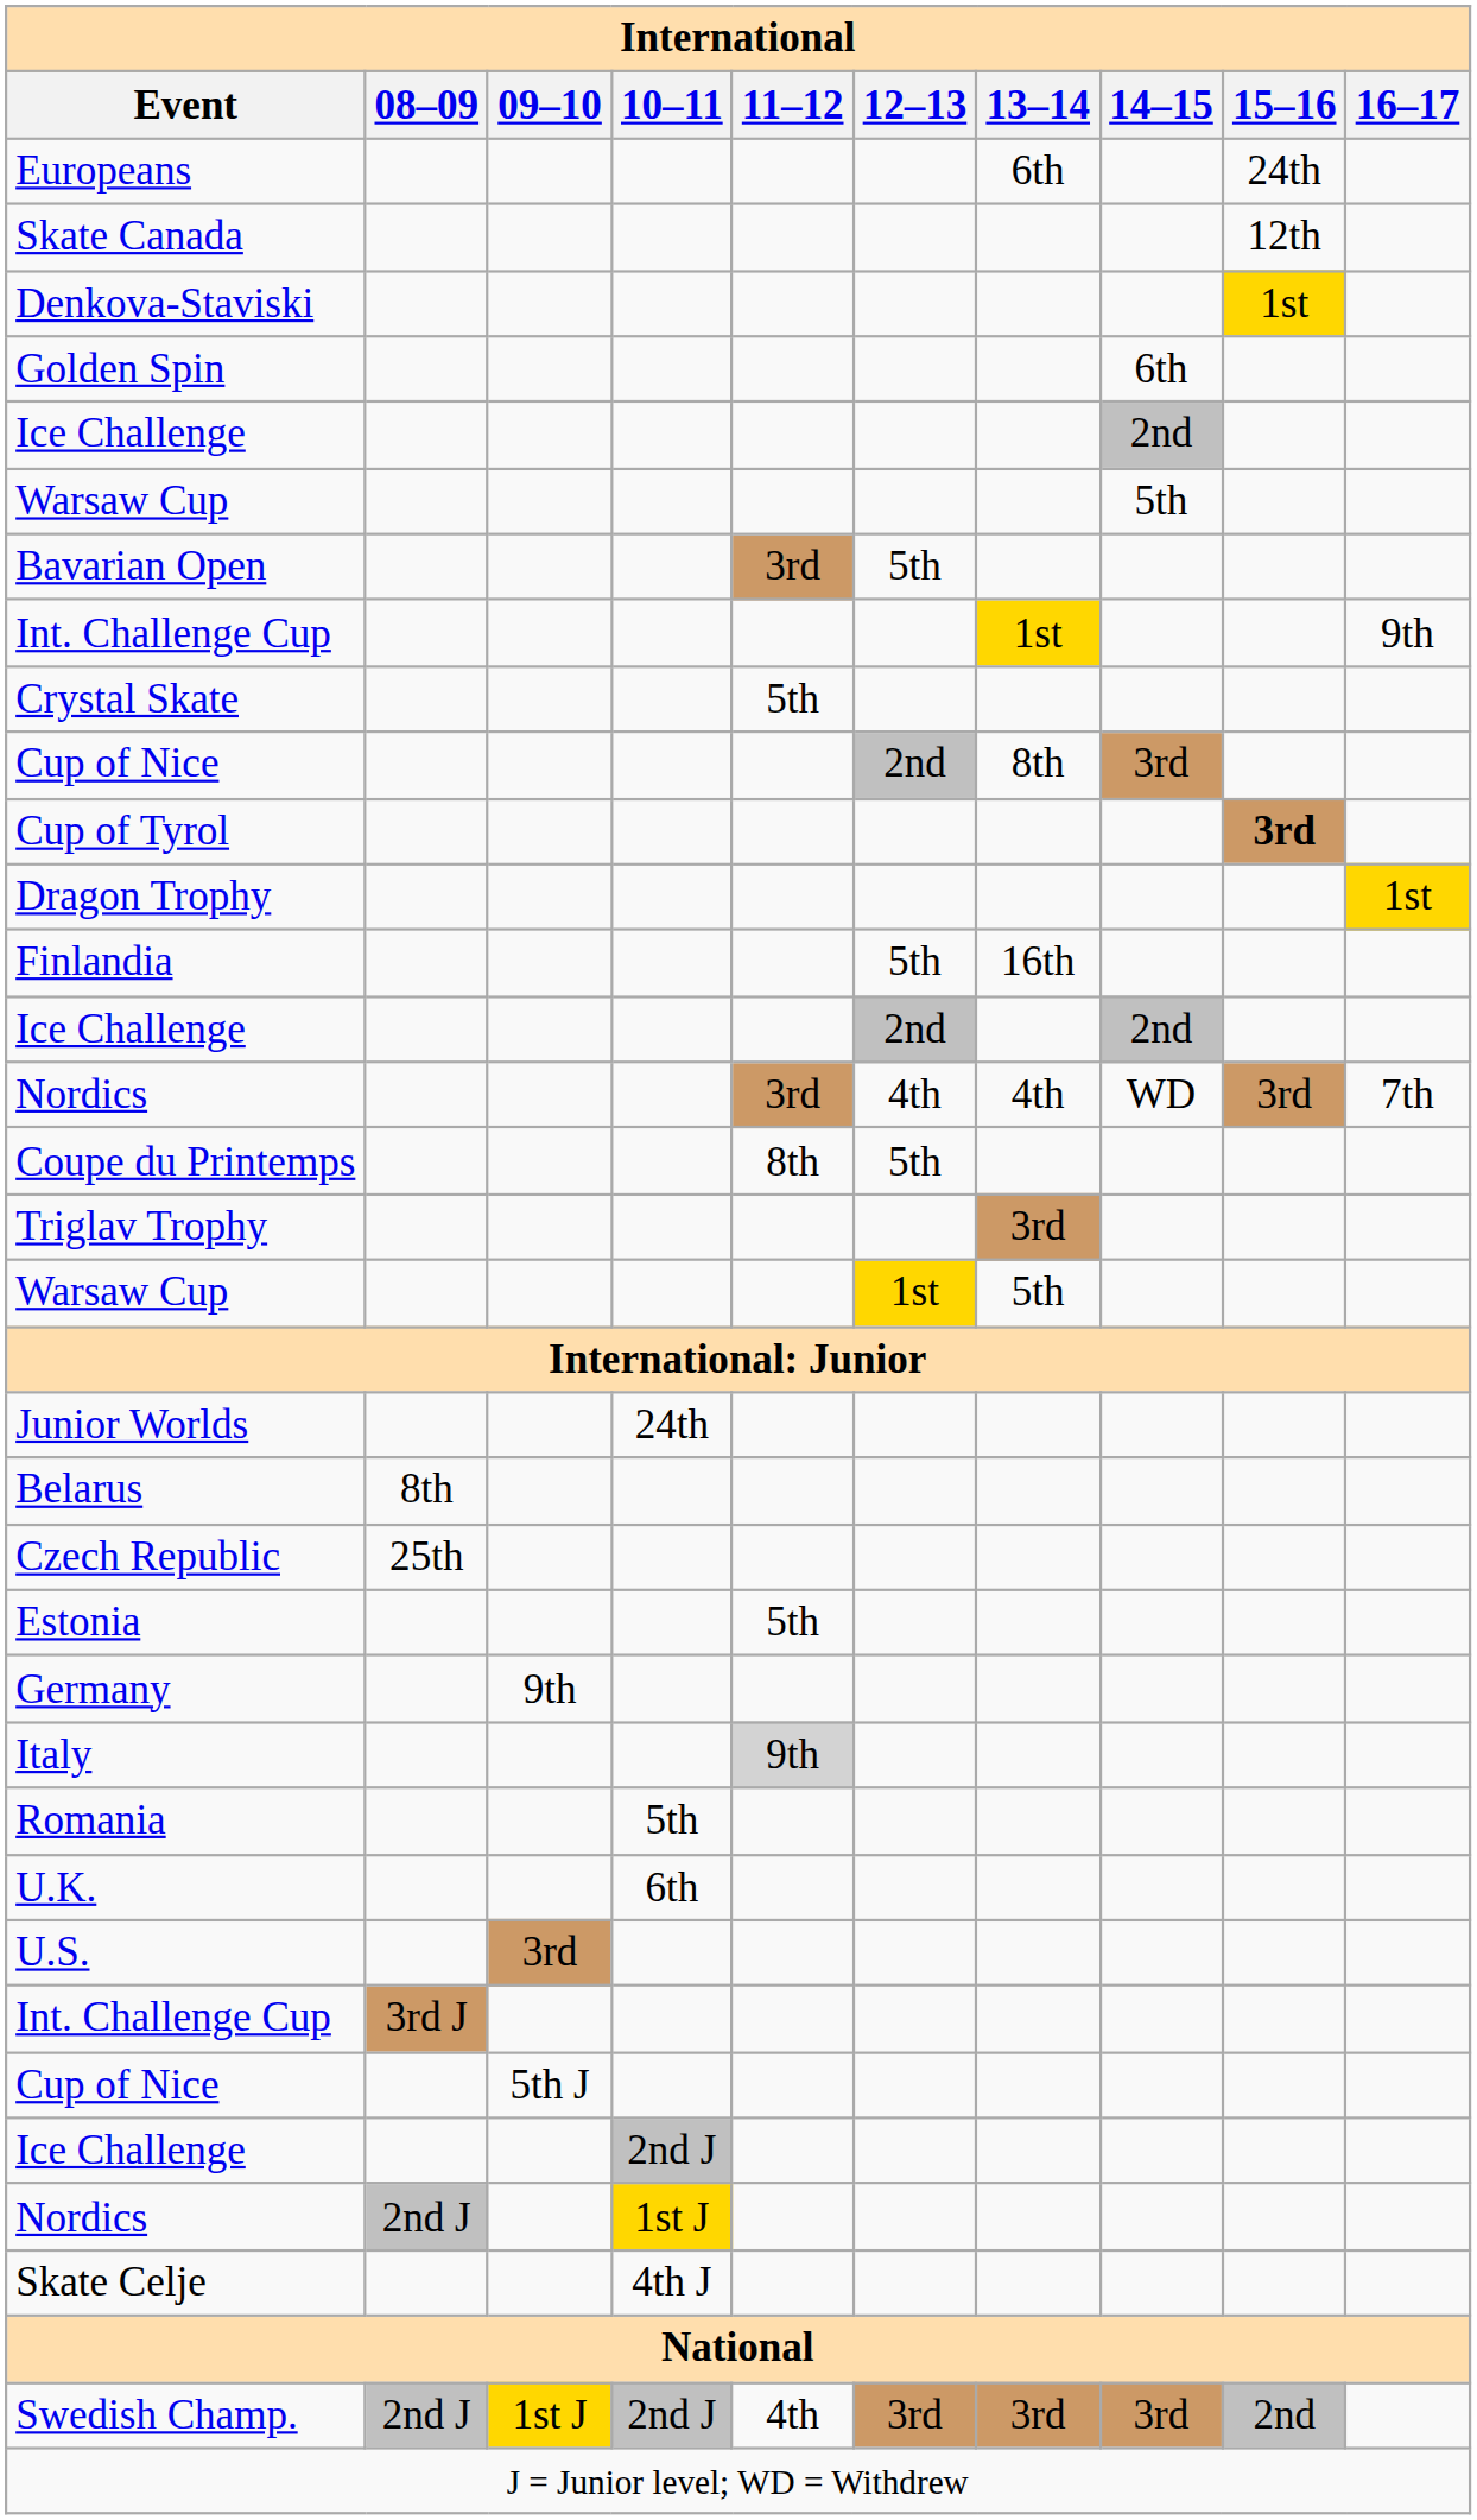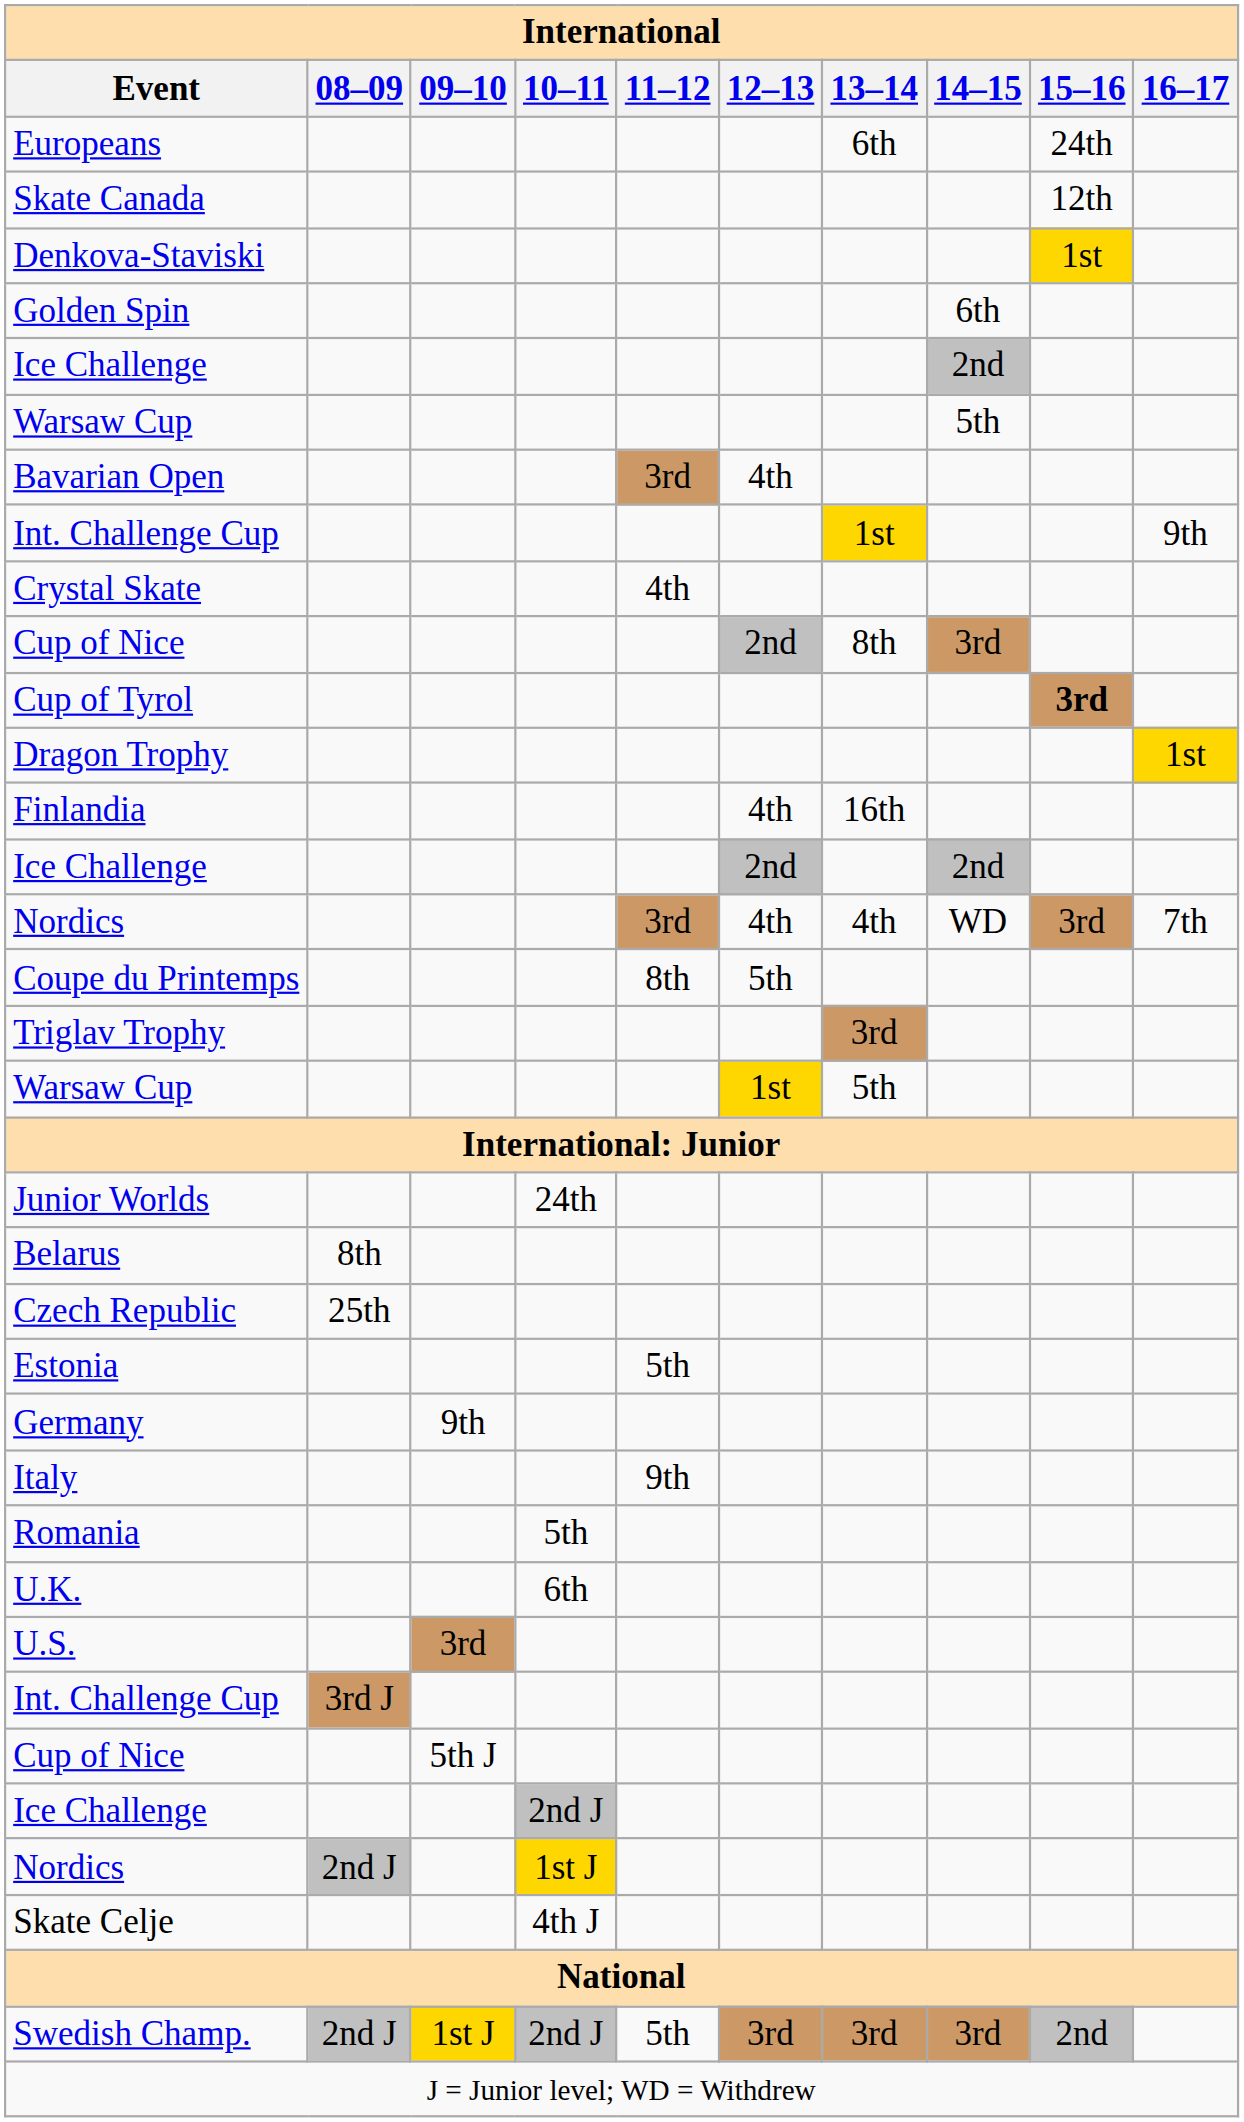Bavarian Open | 12–13: 5th -> 4th
Crystal Skate | 11–12: 5th -> 4th
Finlandia | 12–13: 5th -> 4th
Italy | 11–12: lightgrey background -> no background
Swedish Champ. | 11–12: 4th -> 5th
